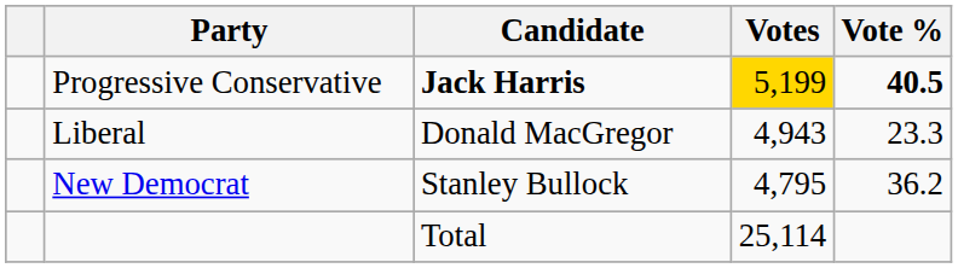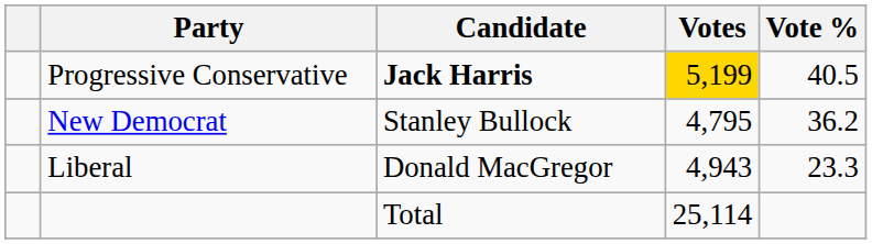Progressive Conservative | Vote %: bold -> normal
rows swapped: New Democrat <-> Liberal
